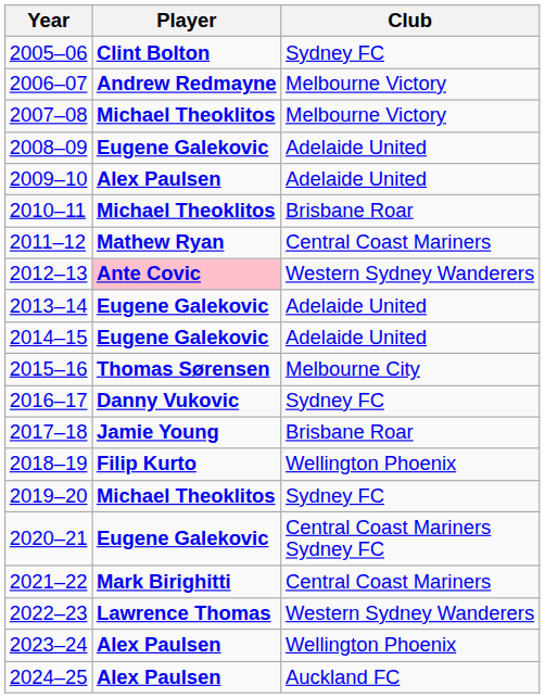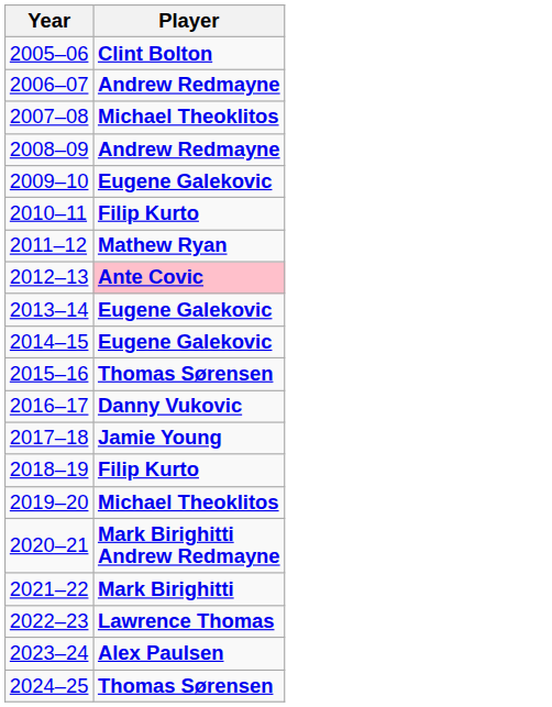- column: Club | Sydney FC | Melbourne Victory | Melbourne Victory | Adelaide United | Adelaide United | Brisbane Roar | Central Coast Mariners | Western Sydney Wanderers | Adelaide United | Adelaide United | Melbourne City | Sydney FC | Brisbane Roar | Wellington Phoenix | Sydney FC | Central Coast Mariners Sydney FC | Central Coast Mariners | Western Sydney Wanderers | Wellington Phoenix | Auckland FC
2008–09 | Player: Eugene Galekovic -> Andrew Redmayne
2009–10 | Player: Alex Paulsen -> Eugene Galekovic
2010–11 | Player: Michael Theoklitos -> Filip Kurto
2020–21 | Player: Eugene Galekovic -> Mark Birighitti Andrew Redmayne
2024–25 | Player: Alex Paulsen -> Thomas Sørensen
